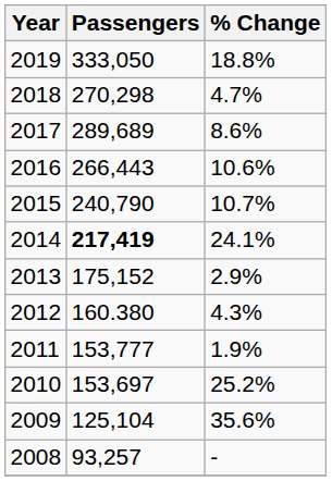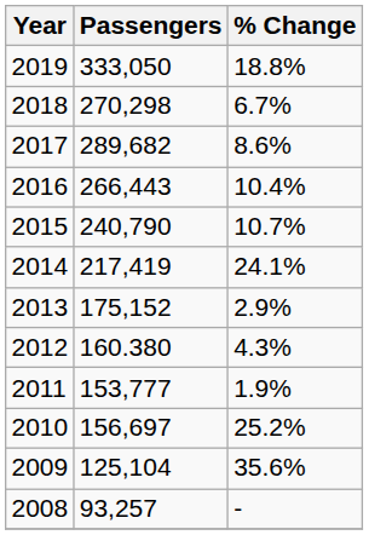2018 | % Change: 4.7% -> 6.7%
2017 | Passengers: 289,689 -> 289,682
2016 | % Change: 10.6% -> 10.4%
2014 | Passengers: bold -> normal
2010 | Passengers: 153,697 -> 156,697
